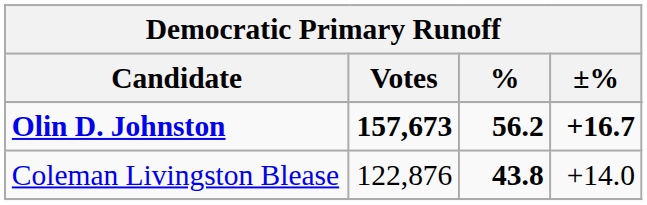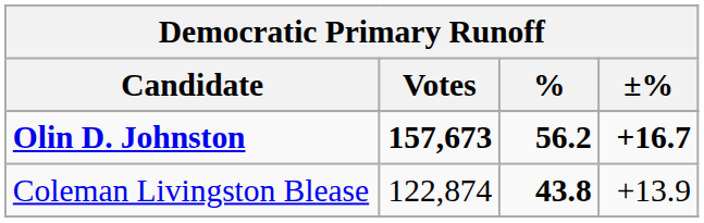Coleman Livingston Blease | Votes: 122,876 -> 122,874
Coleman Livingston Blease | ±%: +14.0 -> +13.9
